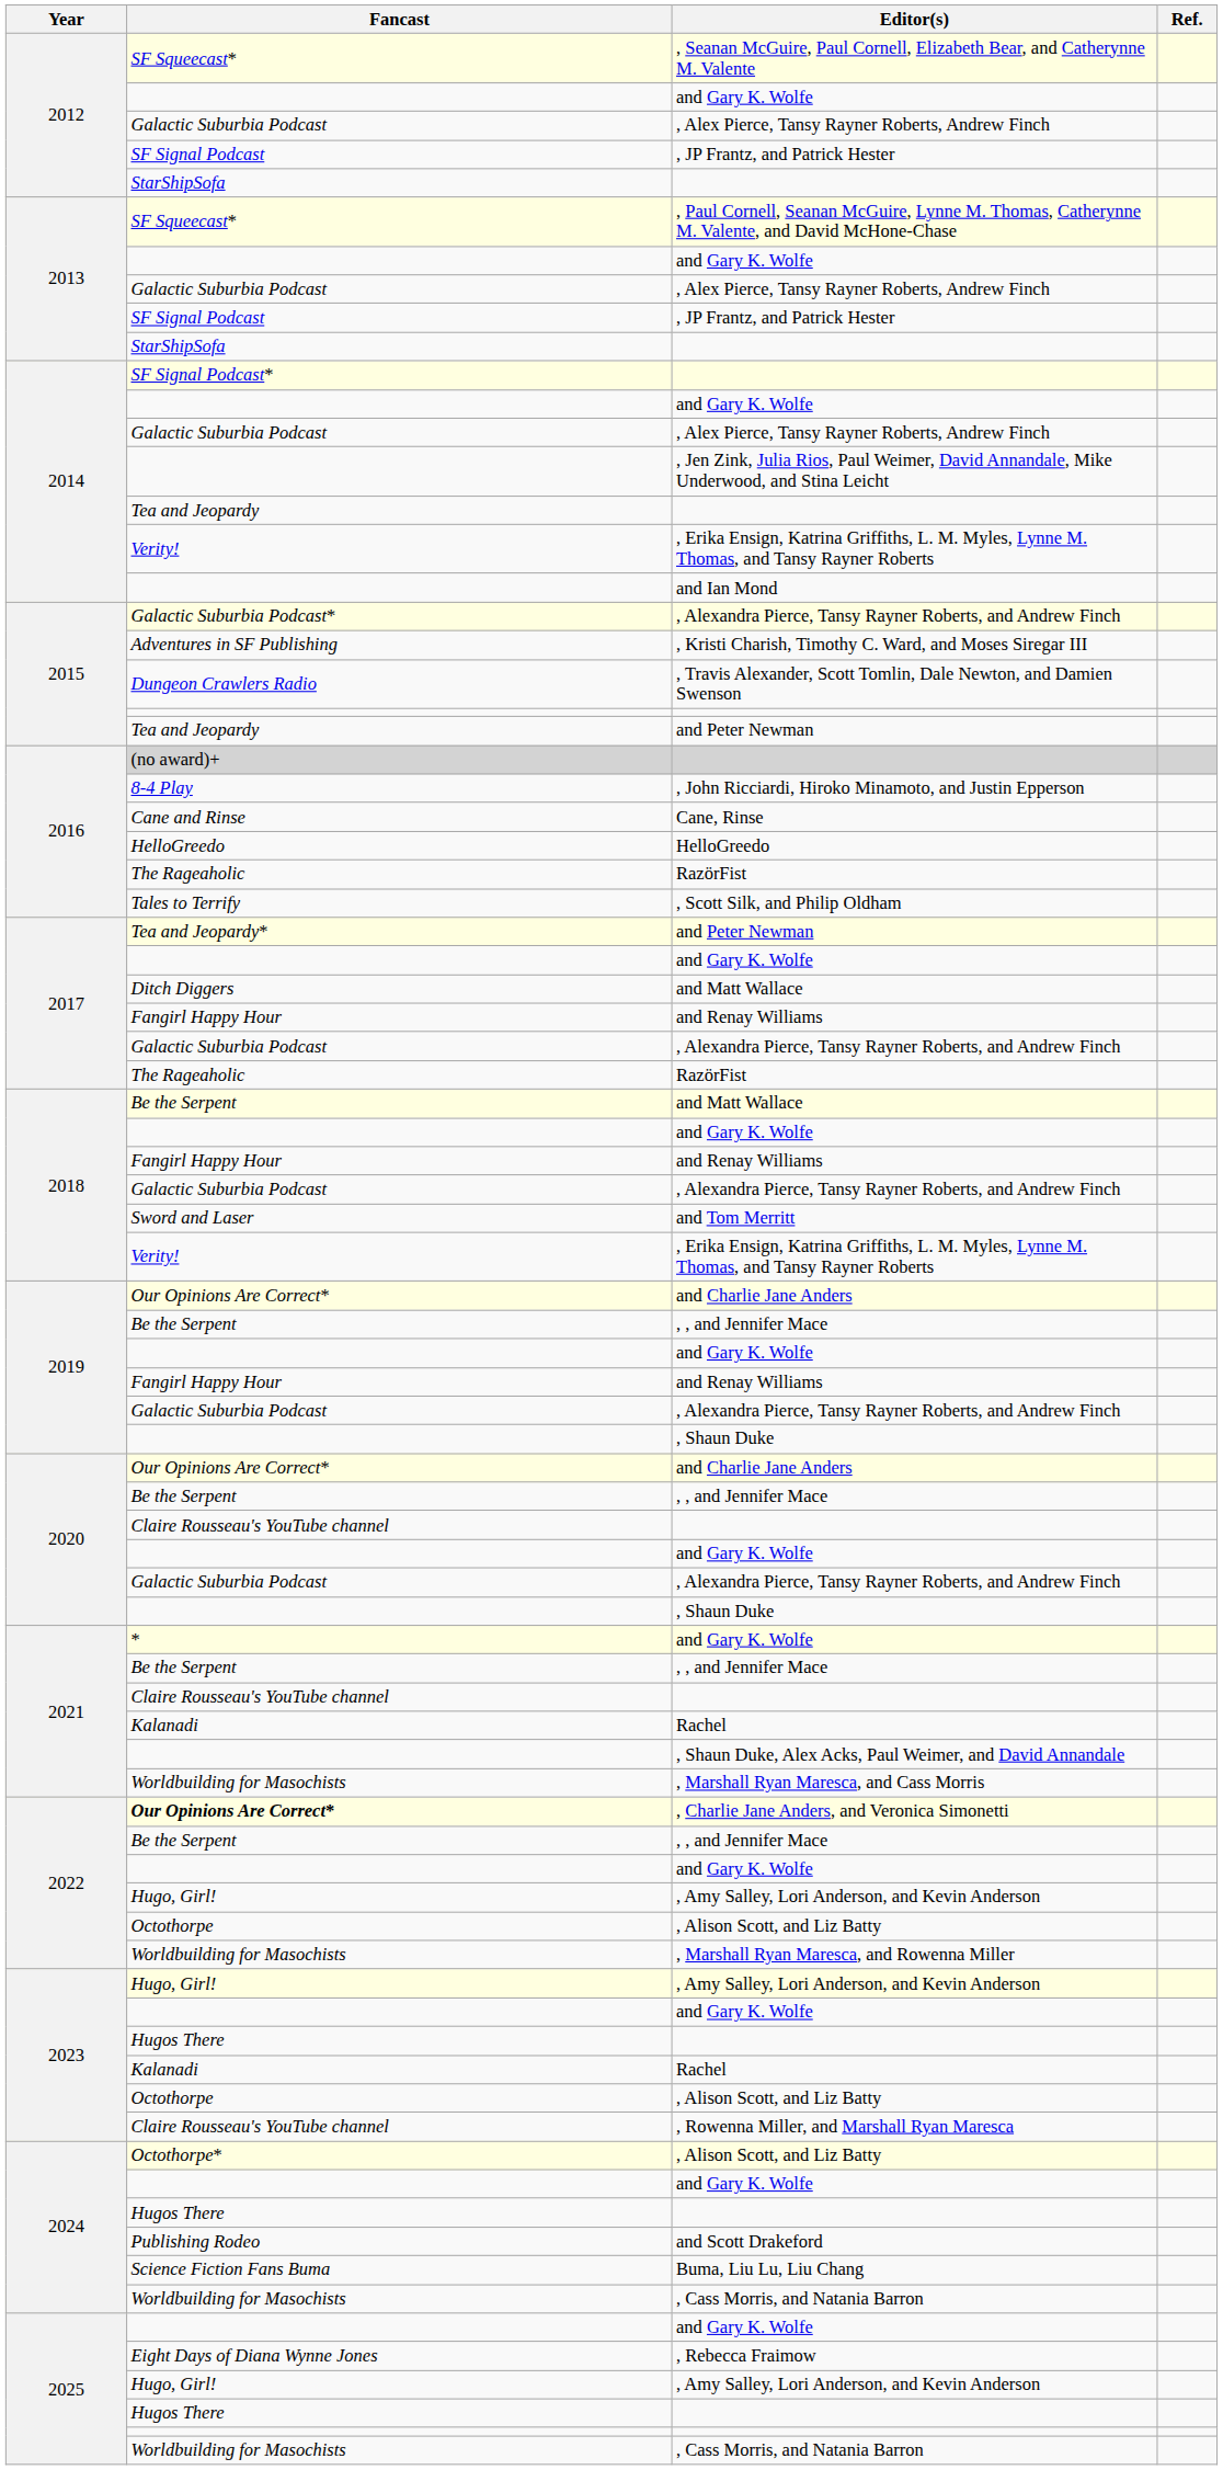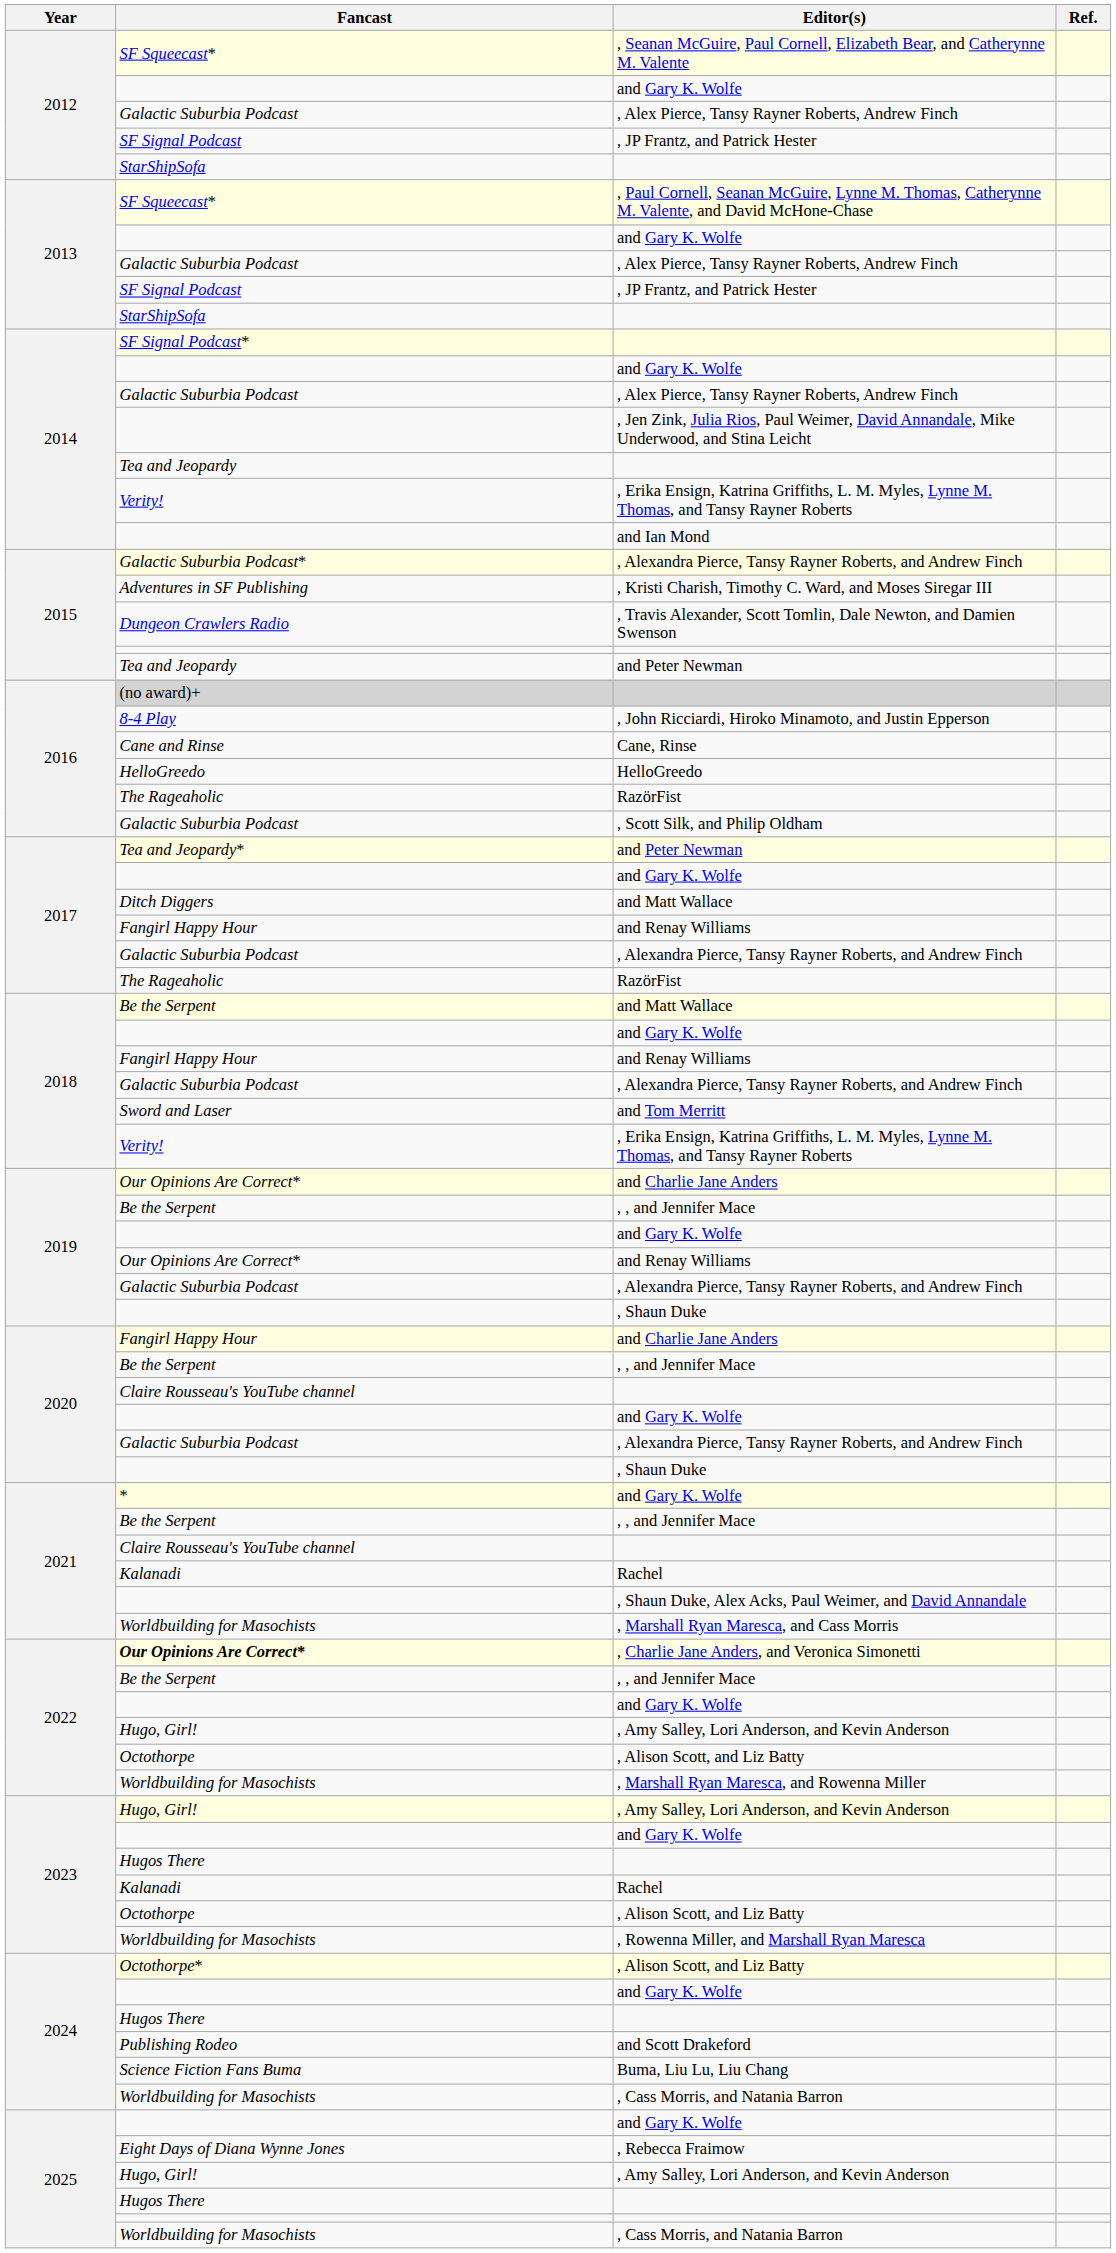, Scott Silk, and Philip Oldham | Fancast: Tales to Terrify -> Galactic Suburbia Podcast
2019 / and Renay Williams | Fancast: Fangirl Happy Hour -> Our Opinions Are Correct*
2020 / and Charlie Jane Anders | Fancast: Our Opinions Are Correct* -> Fangirl Happy Hour
, Rowenna Miller, and Marshall Ryan Maresca | Fancast: Claire Rousseau's YouTube channel -> Worldbuilding for Masochists
